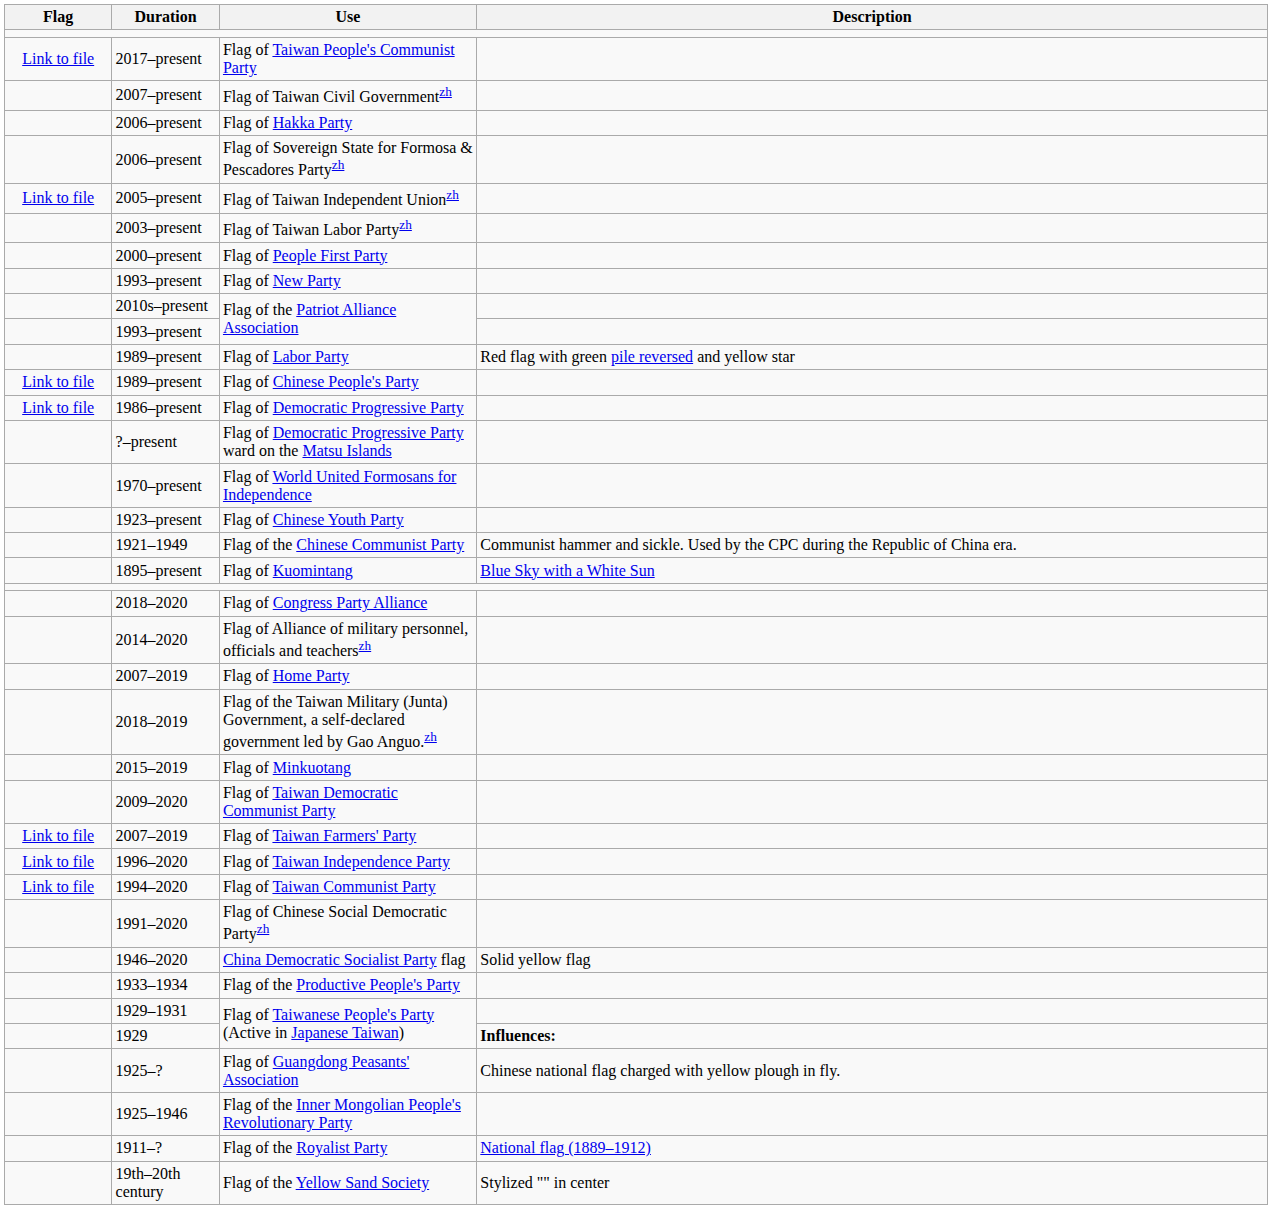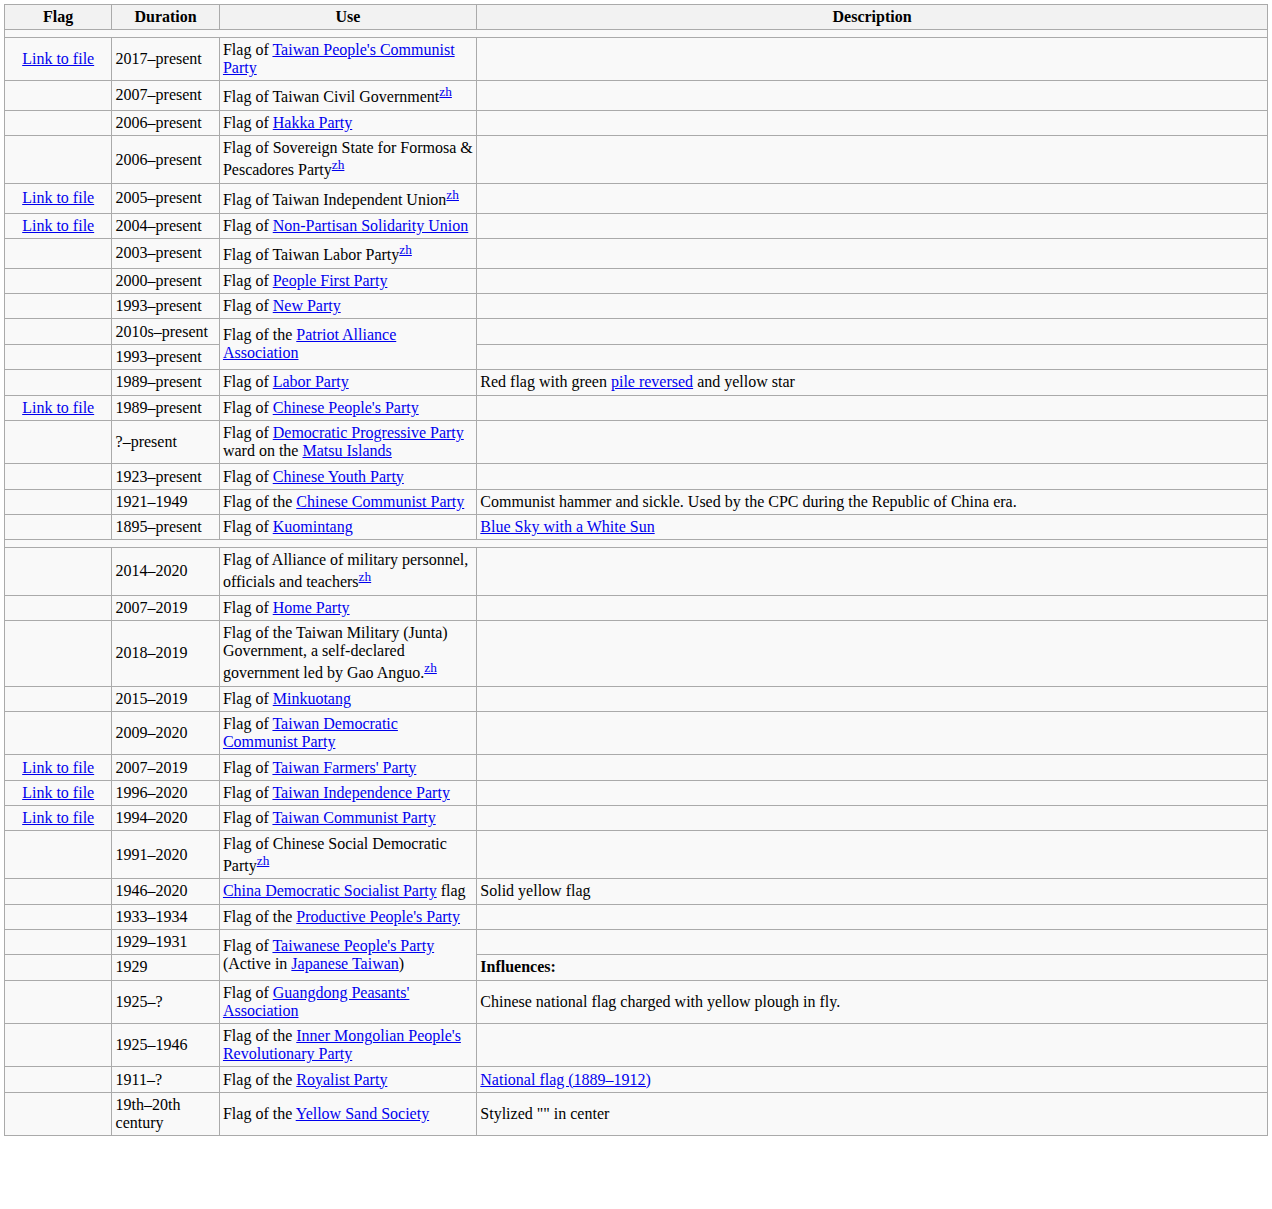+ row: Link to file | 2004–present | Flag of Non-Partisan Solidarity Union
- row: Link to file | 1986–present | Flag of Democratic Progressive Party
- row: 1970–present | Flag of World United Formosans for Independence
- row: 2018–2020 | Flag of Congress Party Alliance
